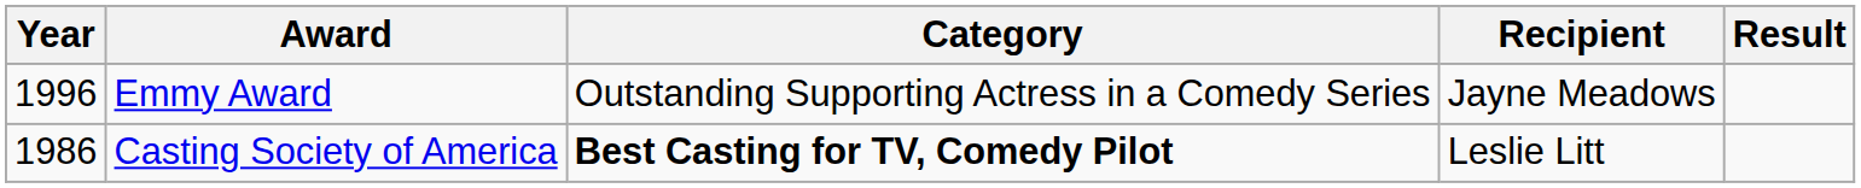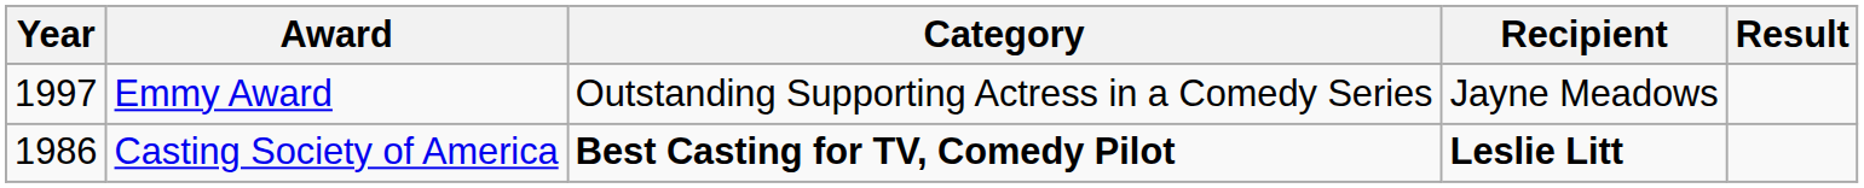Emmy Award | Year: 1996 -> 1997
Casting Society of America | Recipient: normal -> bold
